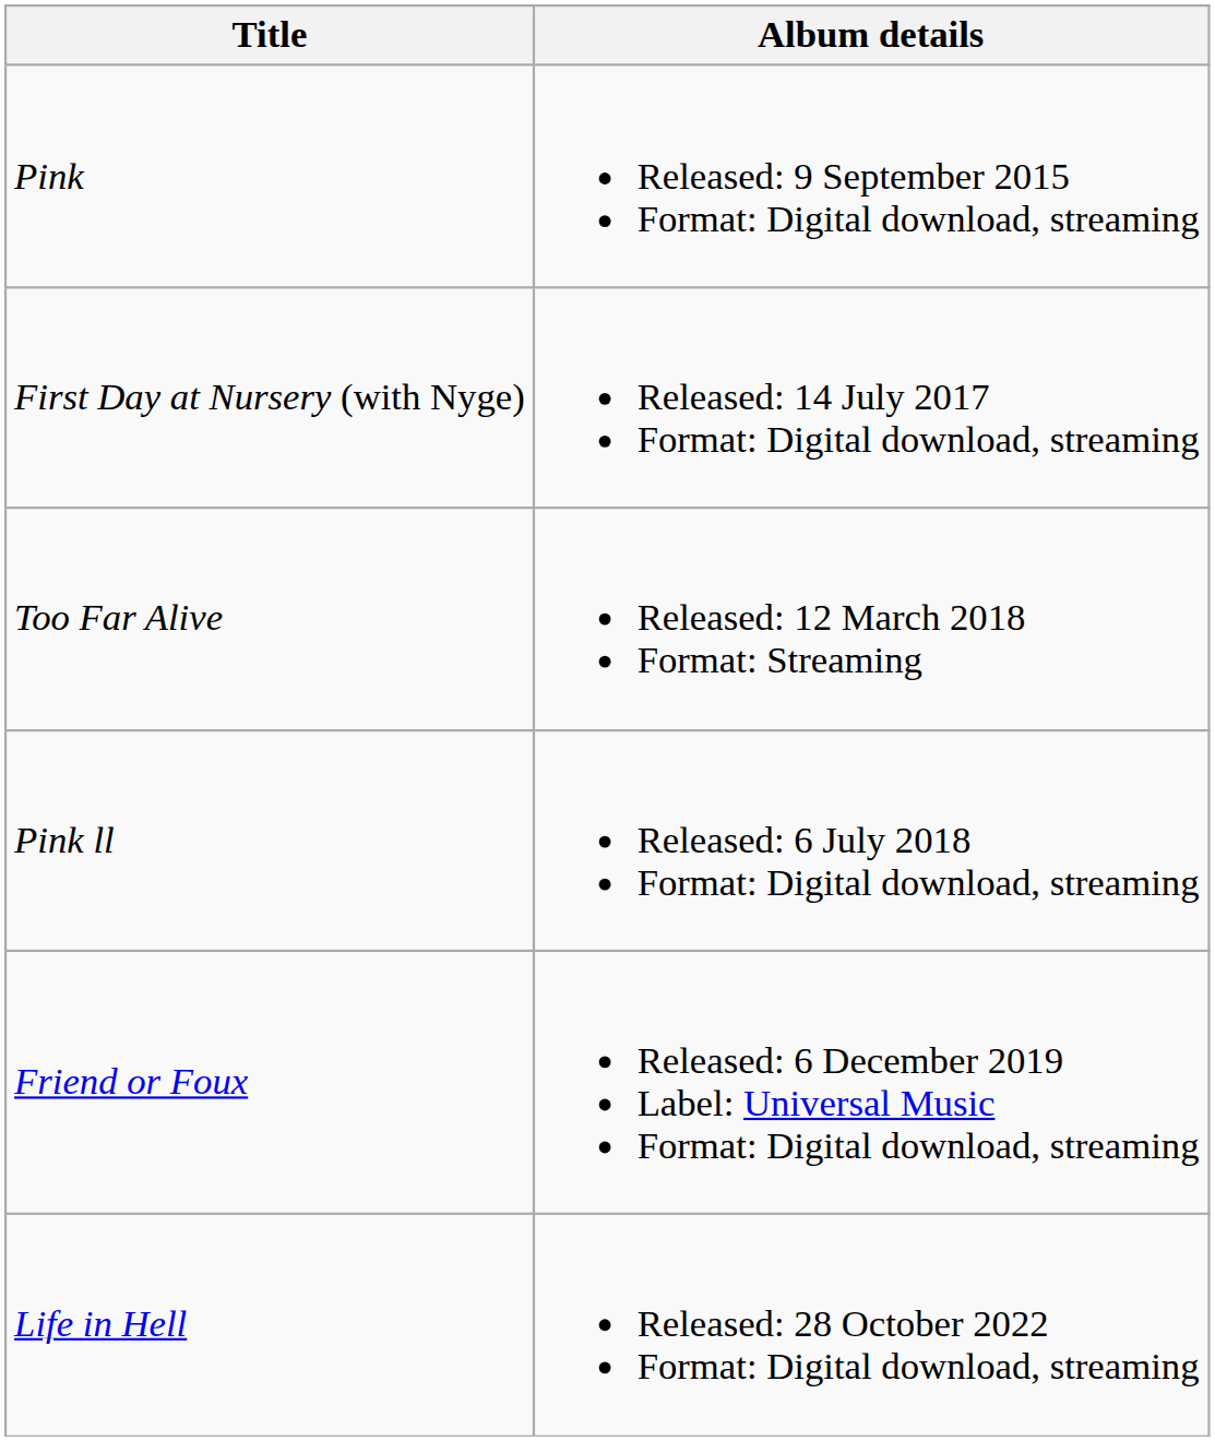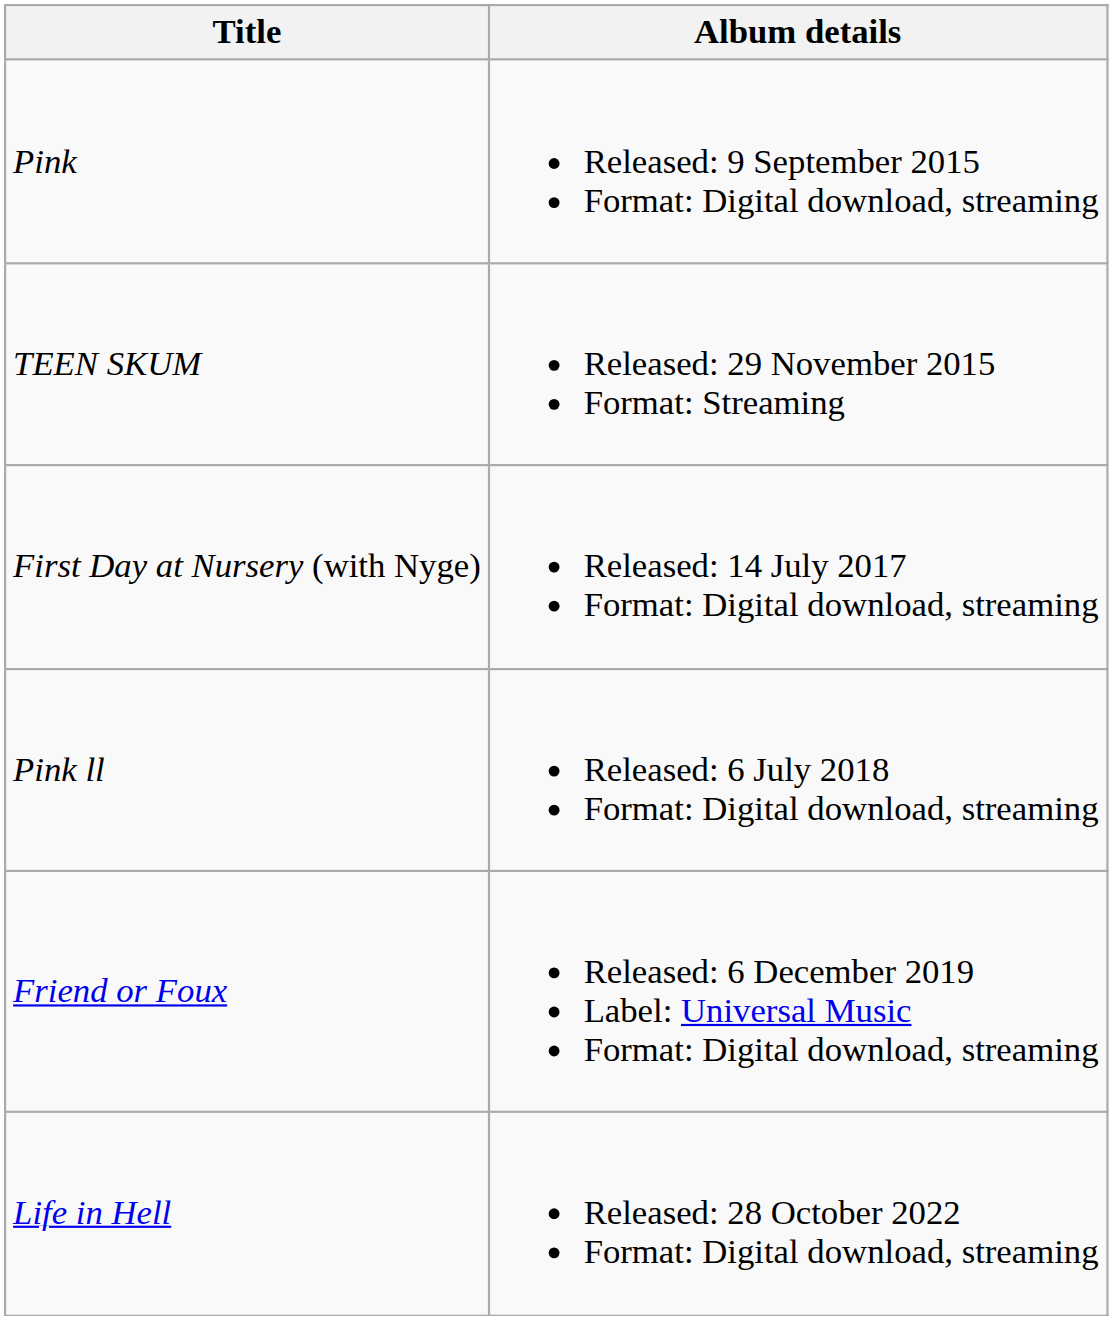+ row: TEEN SKUM | Released: 29 November 2015 Format: Streaming
- row: Too Far Alive | Released: 12 March 2018 Format: Streaming
